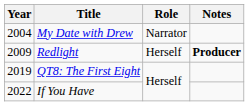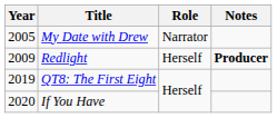My Date with Drew | Year: 2004 -> 2005
If You Have | Year: 2022 -> 2020
